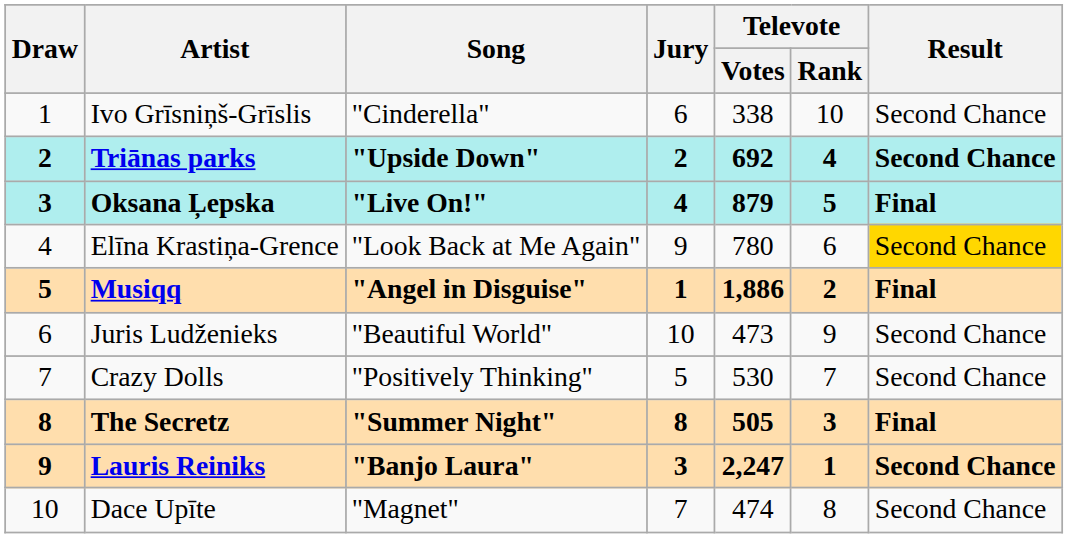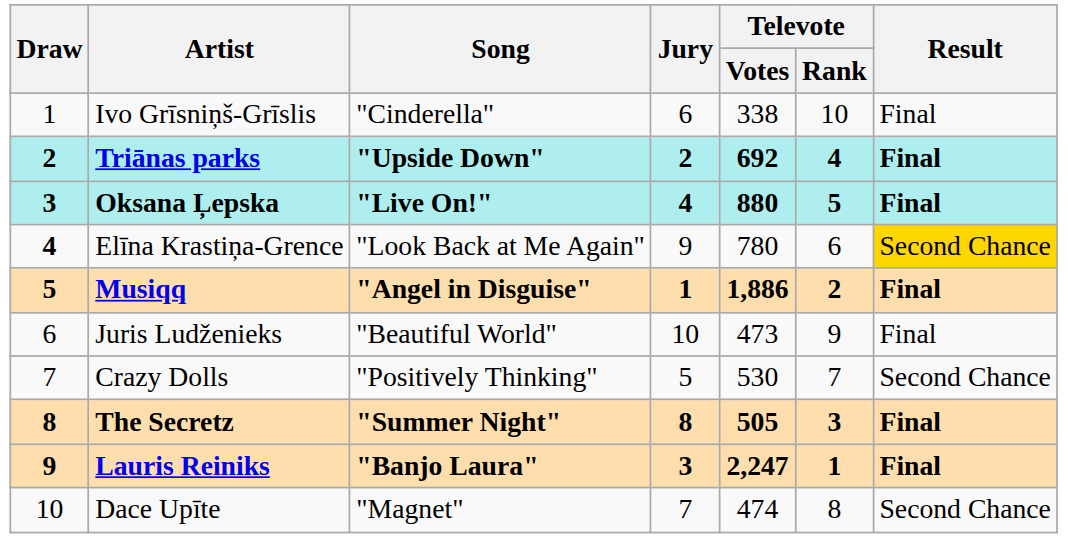Ivo Grīsniņš-Grīslis | Result: Second Chance -> Final
Triānas parks | Result: Second Chance -> Final
Oksana Ļepska | Televote / Votes: 879 -> 880
Elīna Krastiņa-Grence | Draw: normal -> bold
Juris Ludženieks | Result: Second Chance -> Final
Lauris Reiniks | Result: Second Chance -> Final
